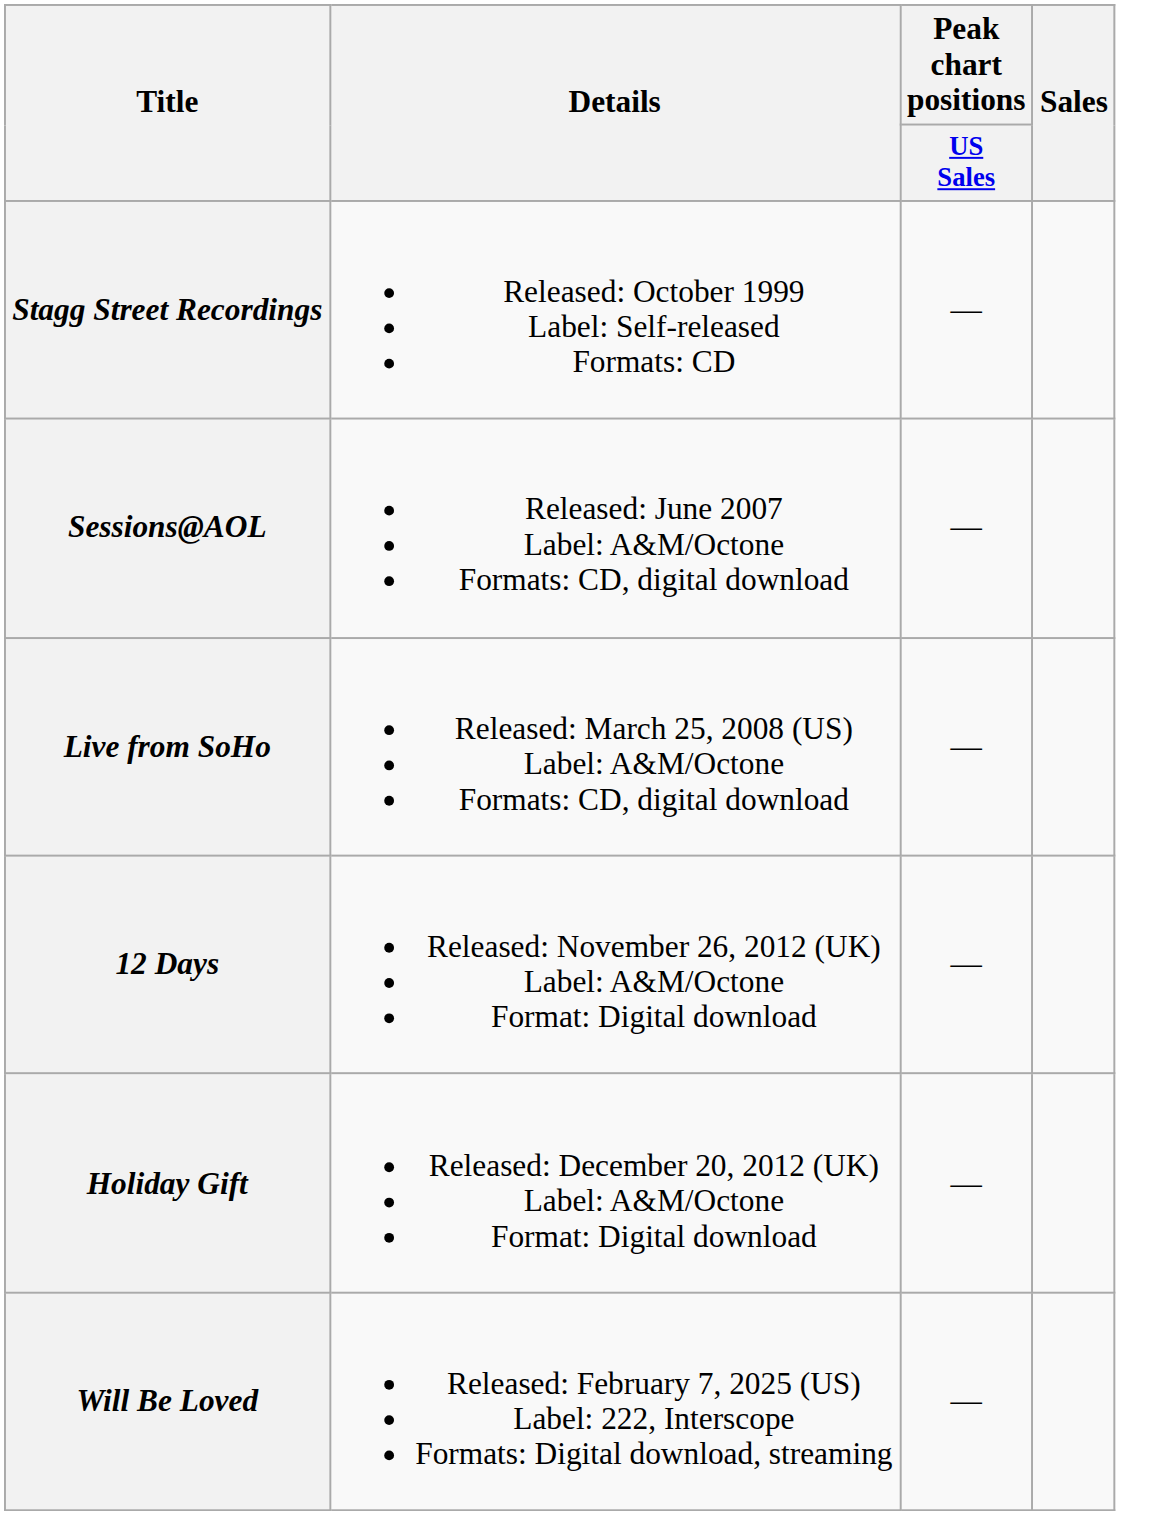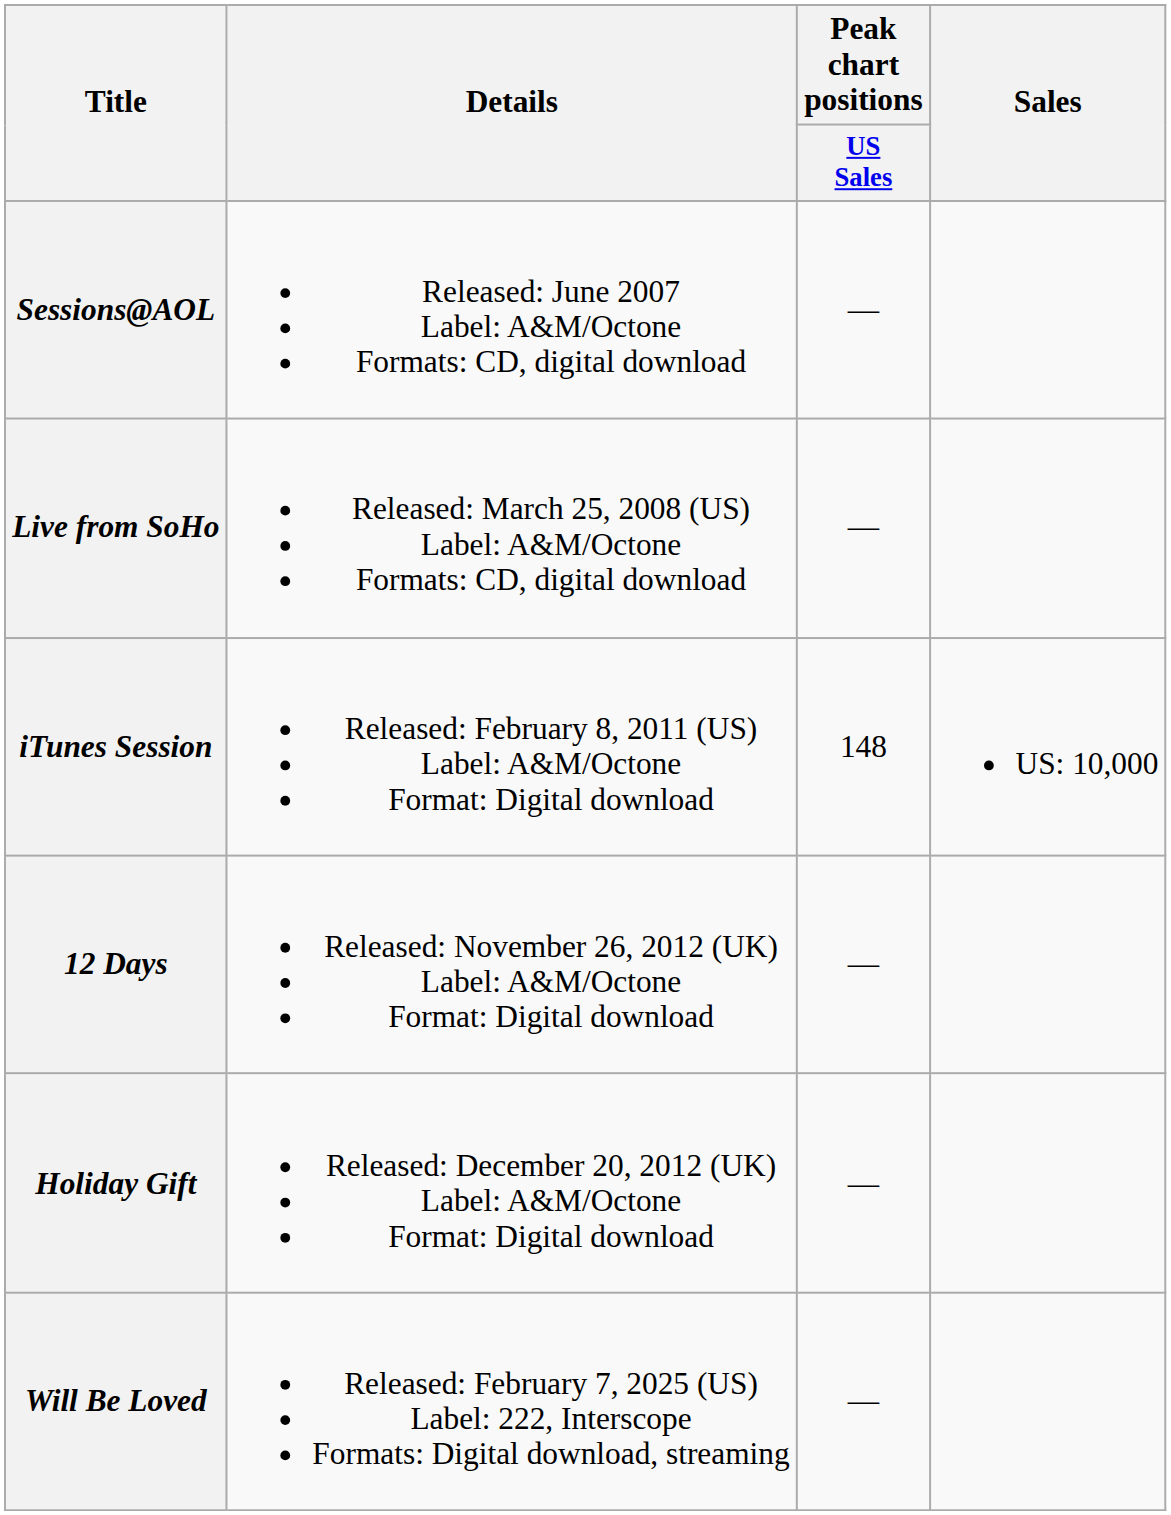- row: Stagg Street Recordings | Released: October 1999 Label: Self-released Formats: CD | —
+ row: iTunes Session | Released: February 8, 2011 (US) Label: A&M/Octone Format: Digital download | 148 | US: 10,000
